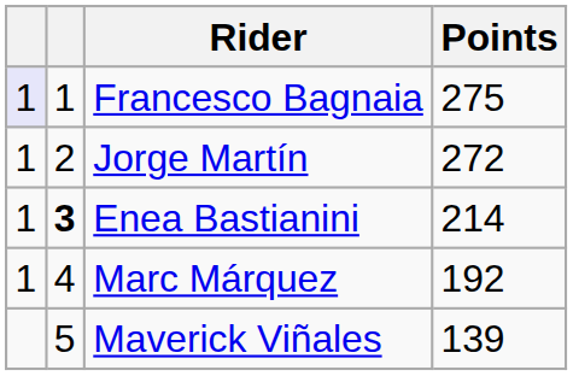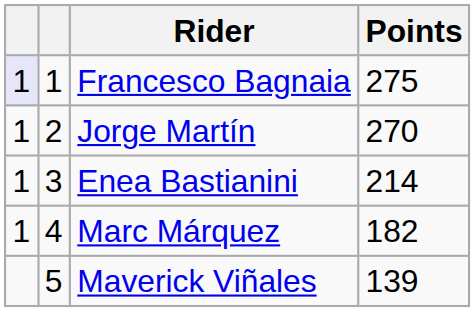Jorge Martín | Points: 272 -> 270
Enea Bastianini | column 2: bold -> normal
Marc Márquez | Points: 192 -> 182
